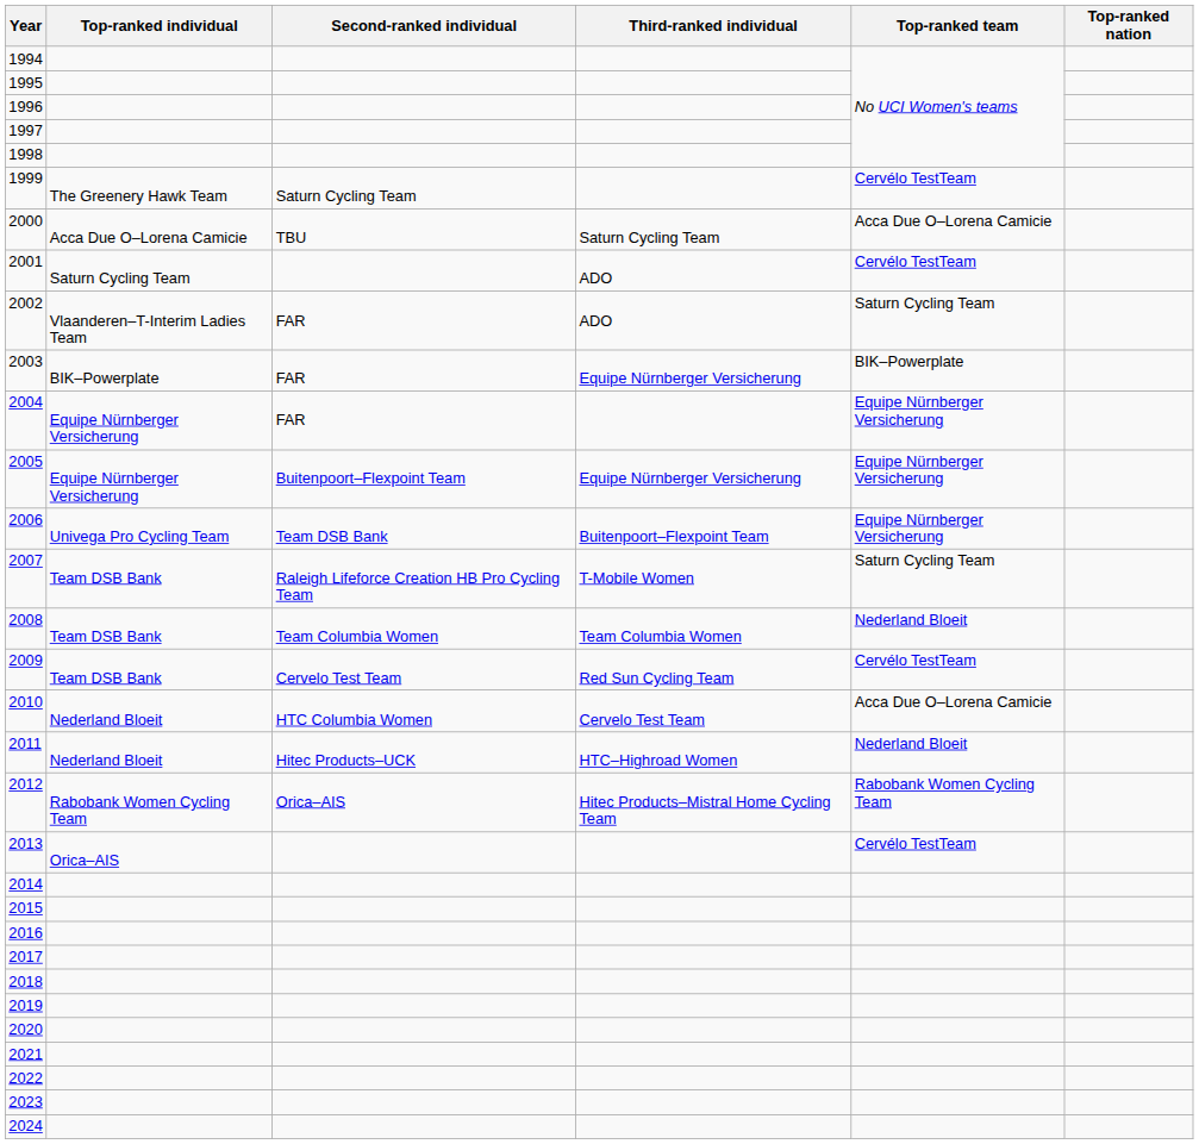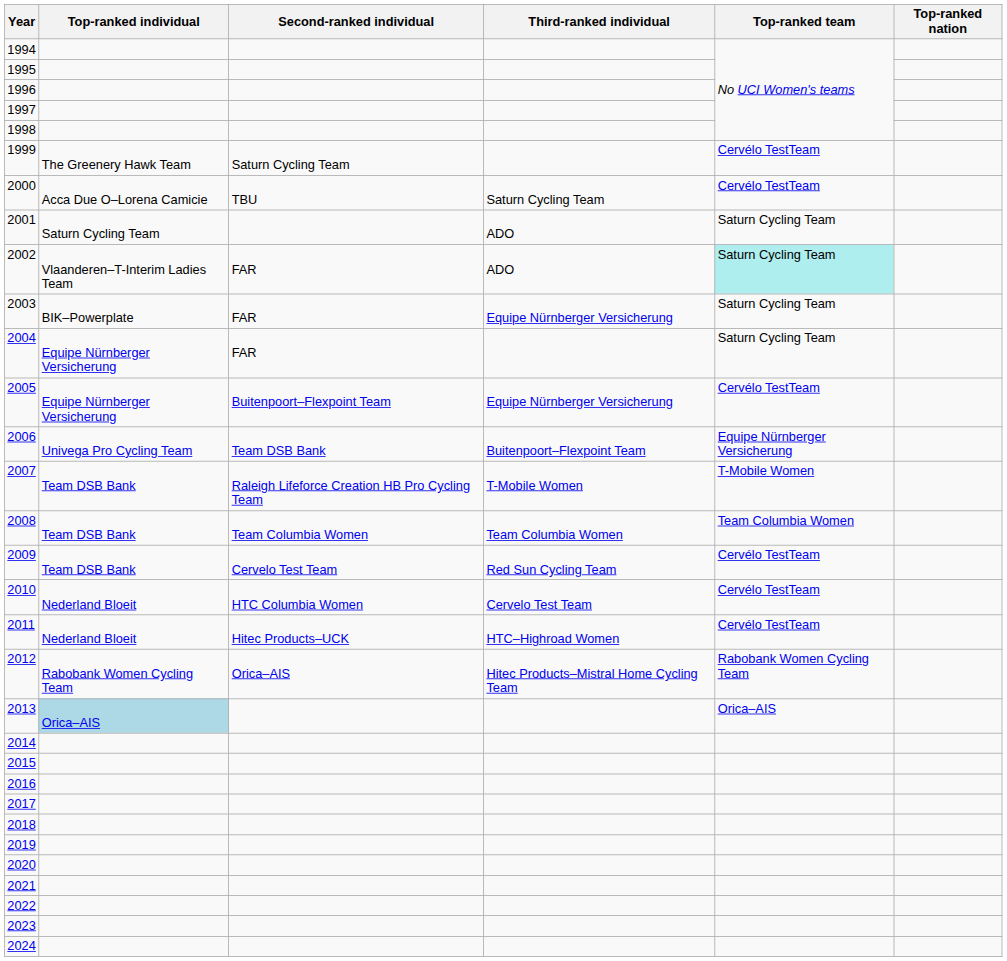2000 | Top-ranked team: Acca Due O–Lorena Camicie -> Cervélo TestTeam
2001 | Top-ranked team: Cervélo TestTeam -> Saturn Cycling Team
2002 | Top-ranked team: no background -> paleturquoise background
2003 | Top-ranked team: BIK–Powerplate -> Saturn Cycling Team
2004 | Top-ranked team: Equipe Nürnberger Versicherung -> Saturn Cycling Team
2005 | Top-ranked team: Equipe Nürnberger Versicherung -> Cervélo TestTeam
2007 | Top-ranked team: Saturn Cycling Team -> T-Mobile Women
2008 | Top-ranked team: Nederland Bloeit -> Team Columbia Women
2010 | Top-ranked team: Acca Due O–Lorena Camicie -> Cervélo TestTeam
2011 | Top-ranked team: Nederland Bloeit -> Cervélo TestTeam
2013 | Top-ranked individual: no background -> lightblue background
2013 | Top-ranked team: Cervélo TestTeam -> Orica–AIS
